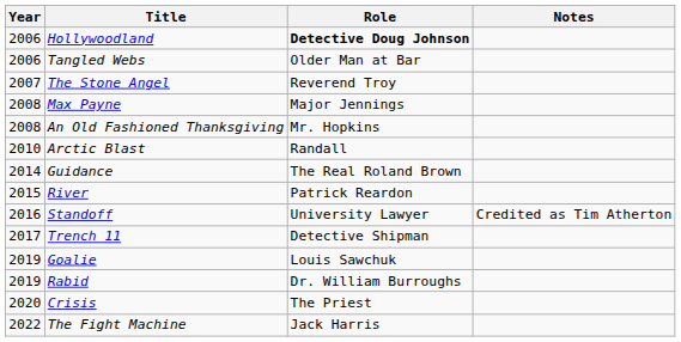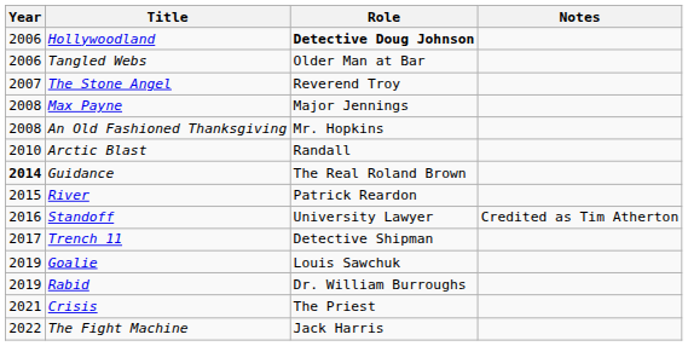Guidance | Year: normal -> bold
Crisis | Year: 2020 -> 2021
